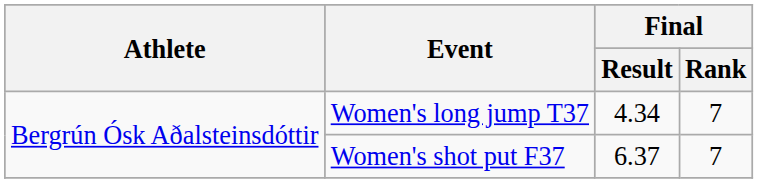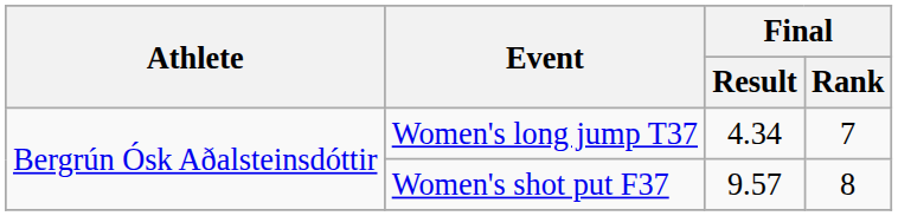Women's shot put F37 | Final / Result: 6.37 -> 9.57
Women's shot put F37 | Final / Rank: 7 -> 8
